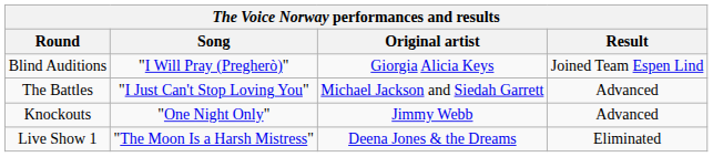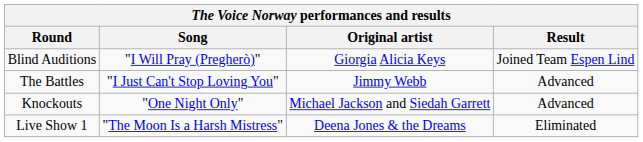The Battles | Original artist: Michael Jackson and Siedah Garrett -> Jimmy Webb
Knockouts | Original artist: Jimmy Webb -> Michael Jackson and Siedah Garrett
